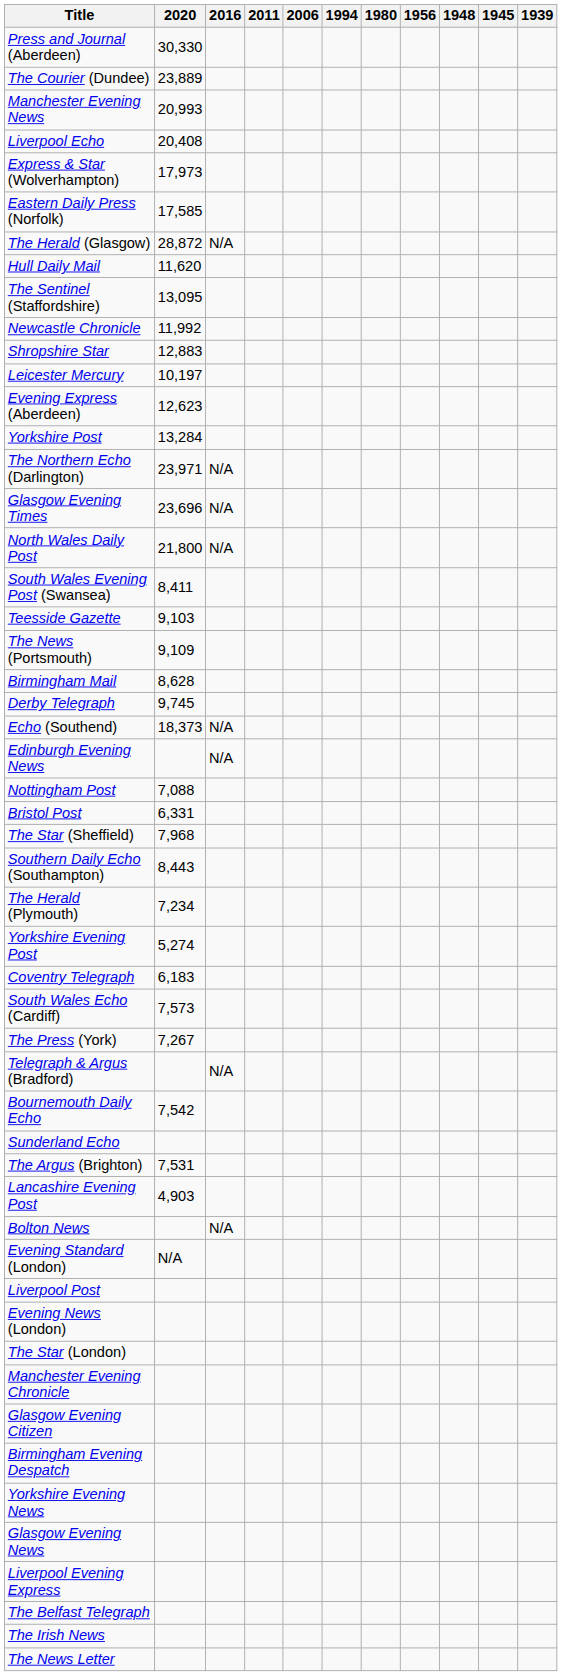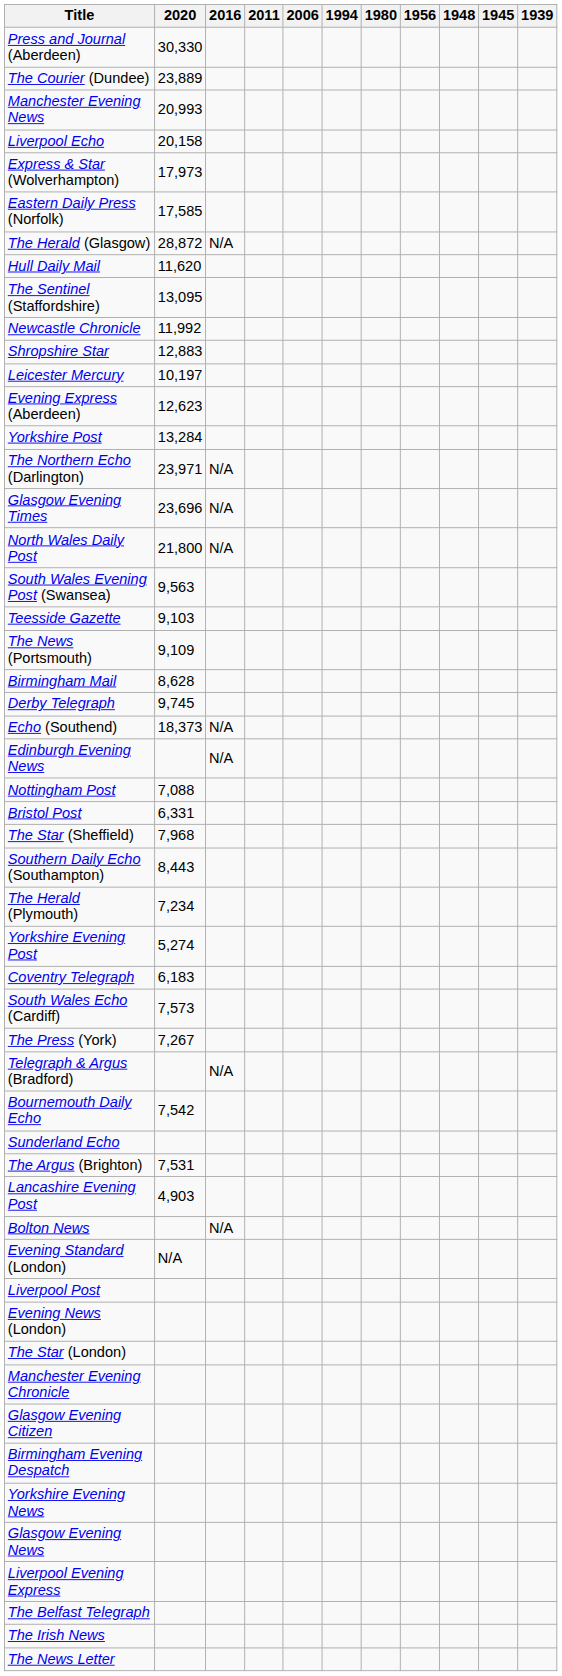Liverpool Echo | 2020: 20,408 -> 20,158
South Wales Evening Post (Swansea) | 2020: 8,411 -> 9,563
